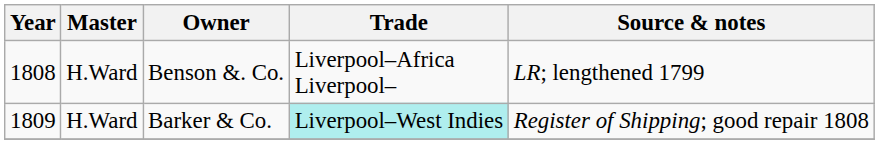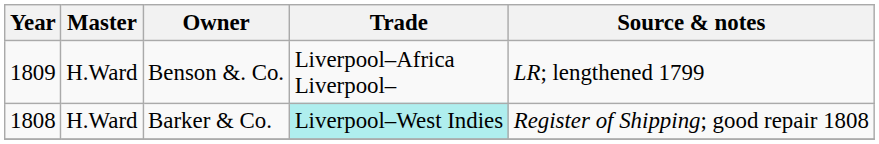Benson &. Co. | Year: 1808 -> 1809
Barker & Co. | Year: 1809 -> 1808
